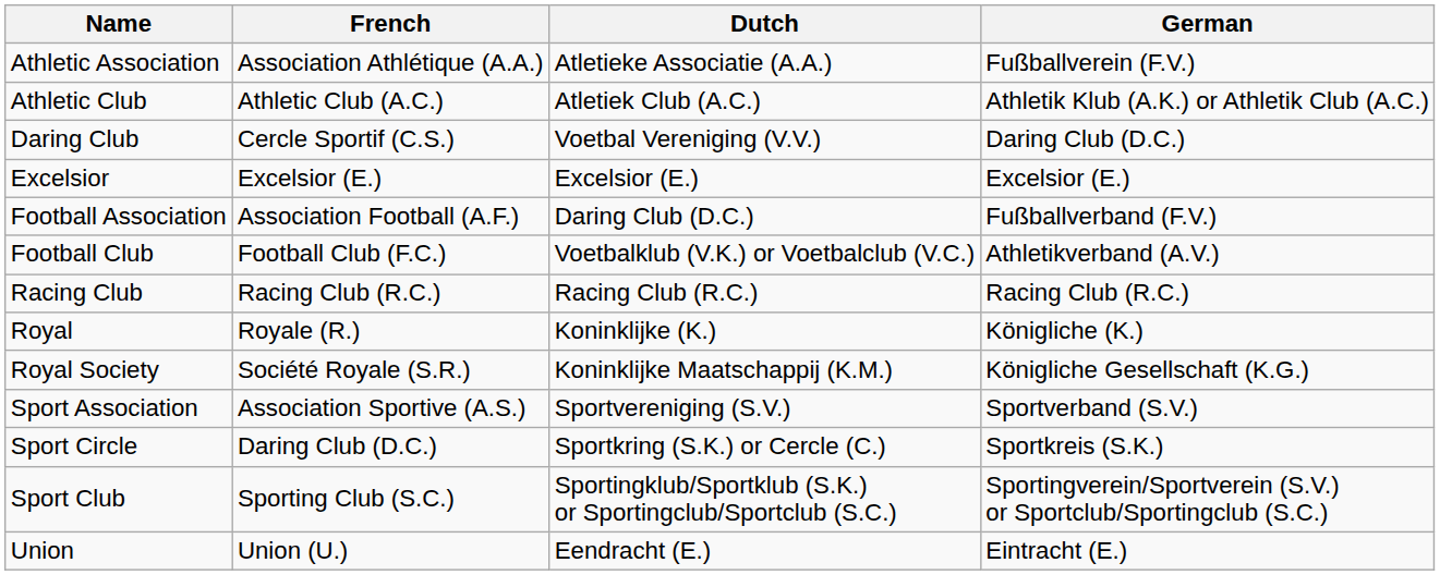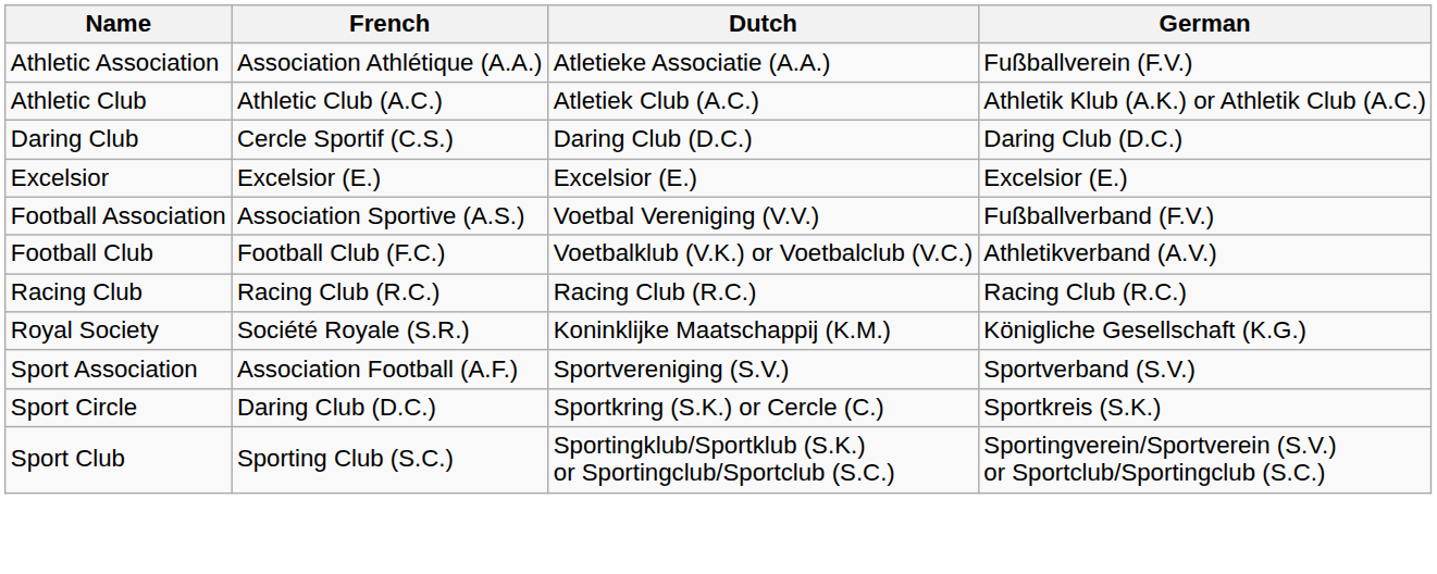Daring Club | Dutch: Voetbal Vereniging (V.V.) -> Daring Club (D.C.)
Football Association | French: Association Football (A.F.) -> Association Sportive (A.S.)
Football Association | Dutch: Daring Club (D.C.) -> Voetbal Vereniging (V.V.)
- row: Royal | Royale (R.) | Koninklijke (K.) | Königliche (K.)
Sport Association | French: Association Sportive (A.S.) -> Association Football (A.F.)
- row: Union | Union (U.) | Eendracht (E.) | Eintracht (E.)
